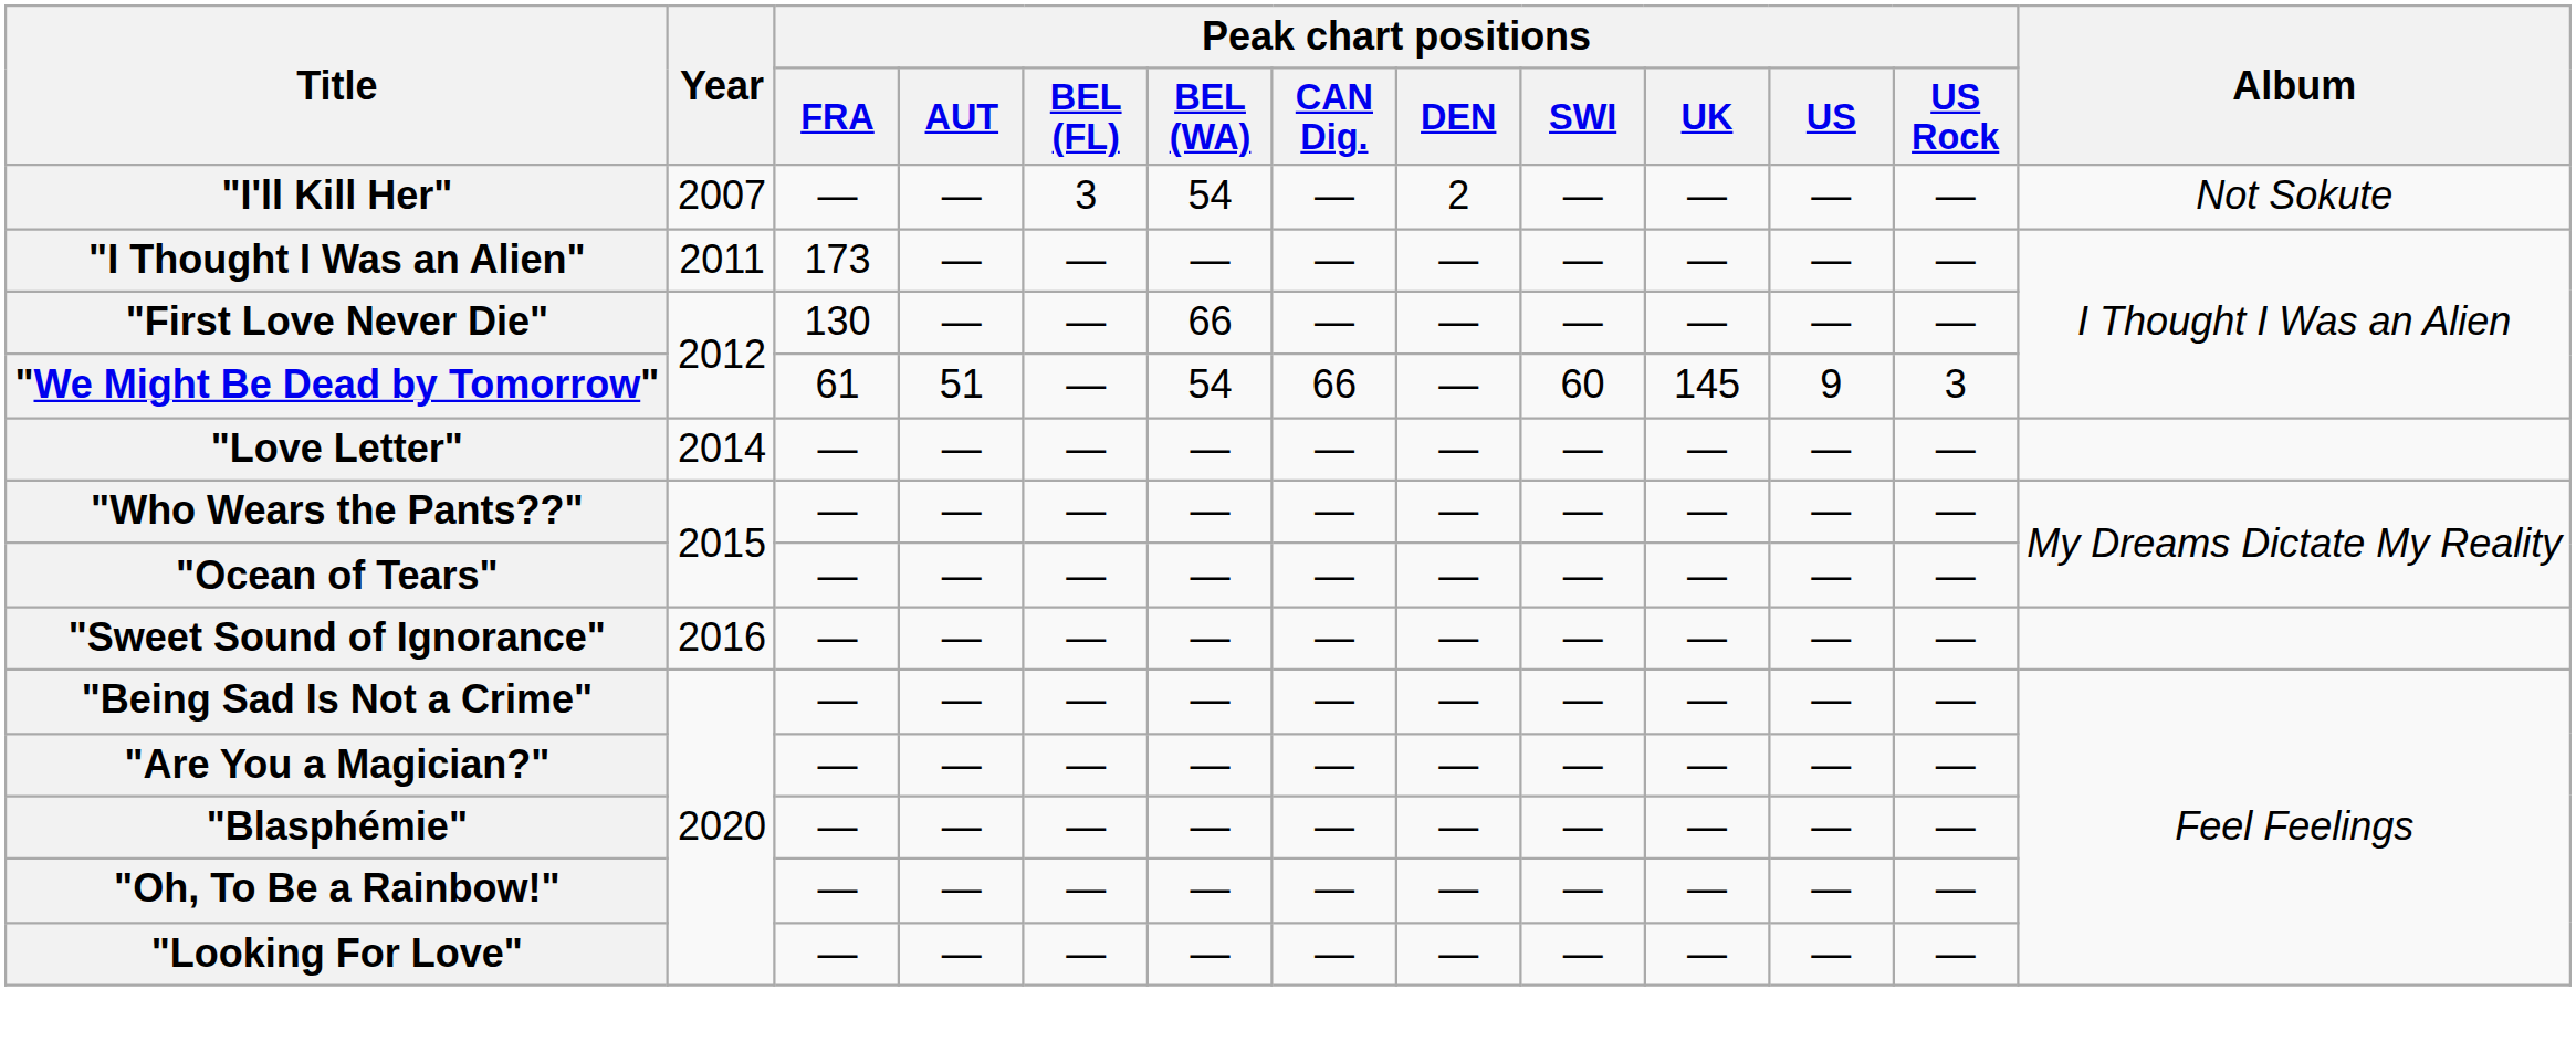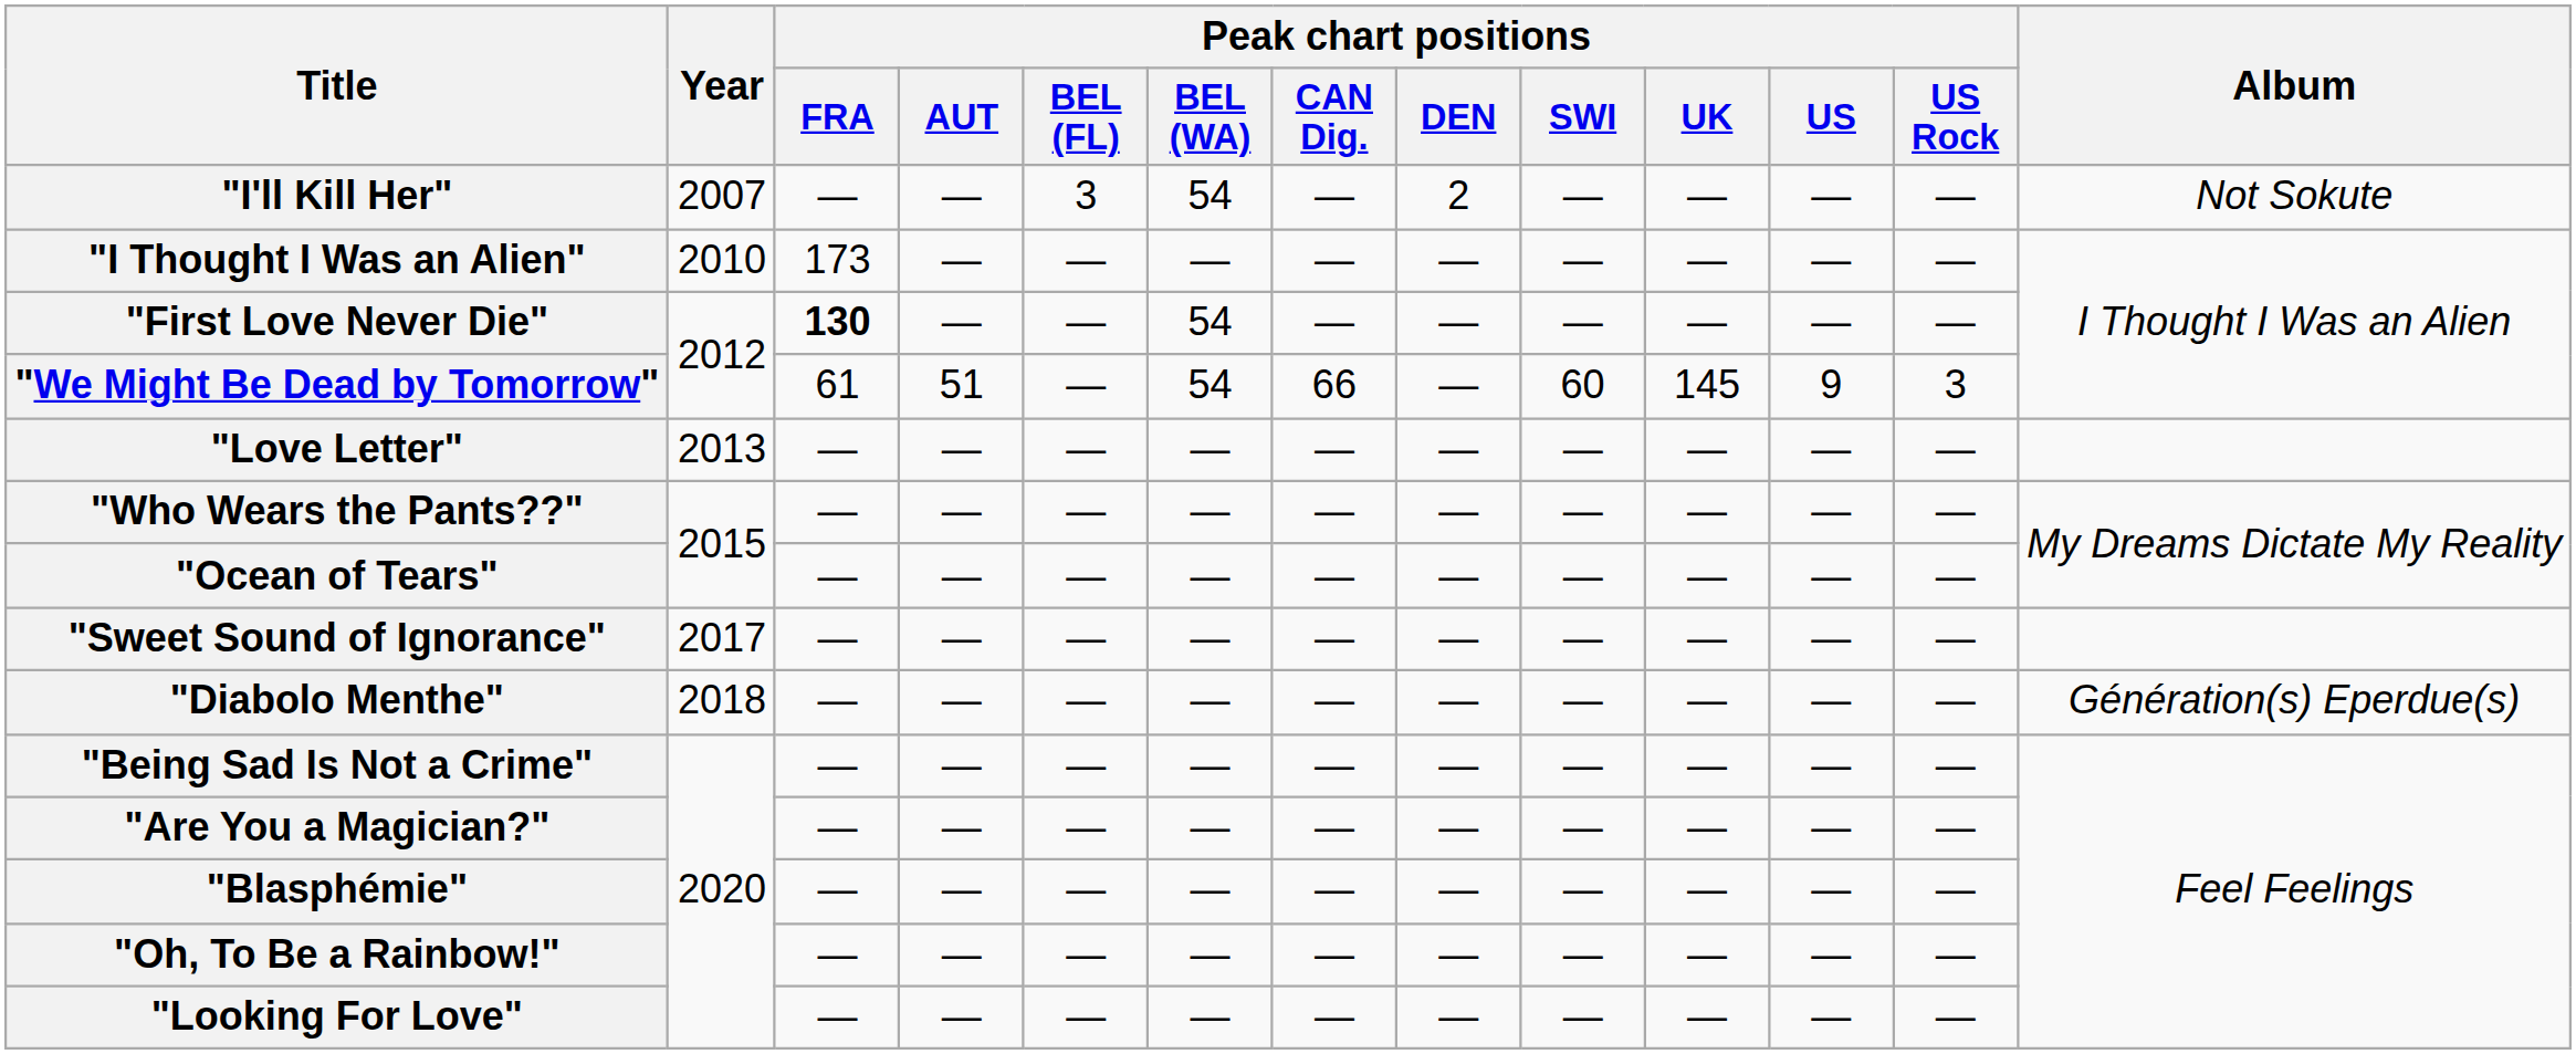"I Thought I Was an Alien" | Year: 2011 -> 2010
"First Love Never Die" | Peak chart positions / FRA: normal -> bold
"First Love Never Die" | Peak chart positions / BEL (WA): 66 -> 54
"Love Letter" | Year: 2014 -> 2013
"Sweet Sound of Ignorance" | Year: 2016 -> 2017
+ row: "Diabolo Menthe" | 2018 | — | — | — | — | — | — | — | — | — | — | Génération(s) Eperdue(s)
